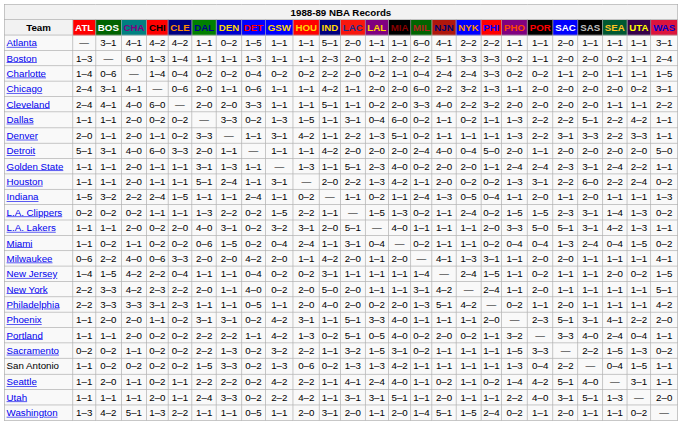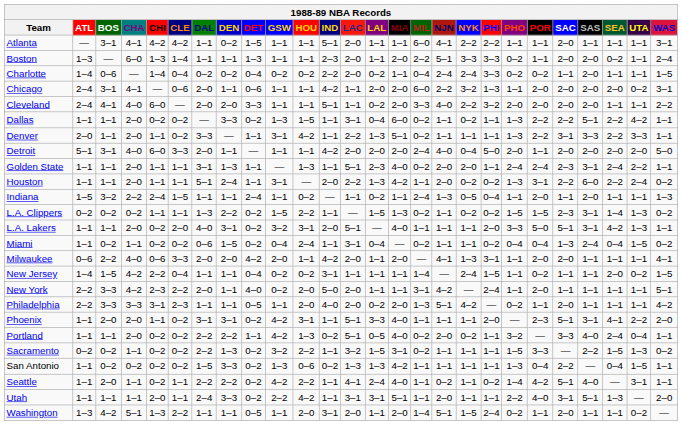L.A. Clippers | NYK: 2–4 -> 0–2
